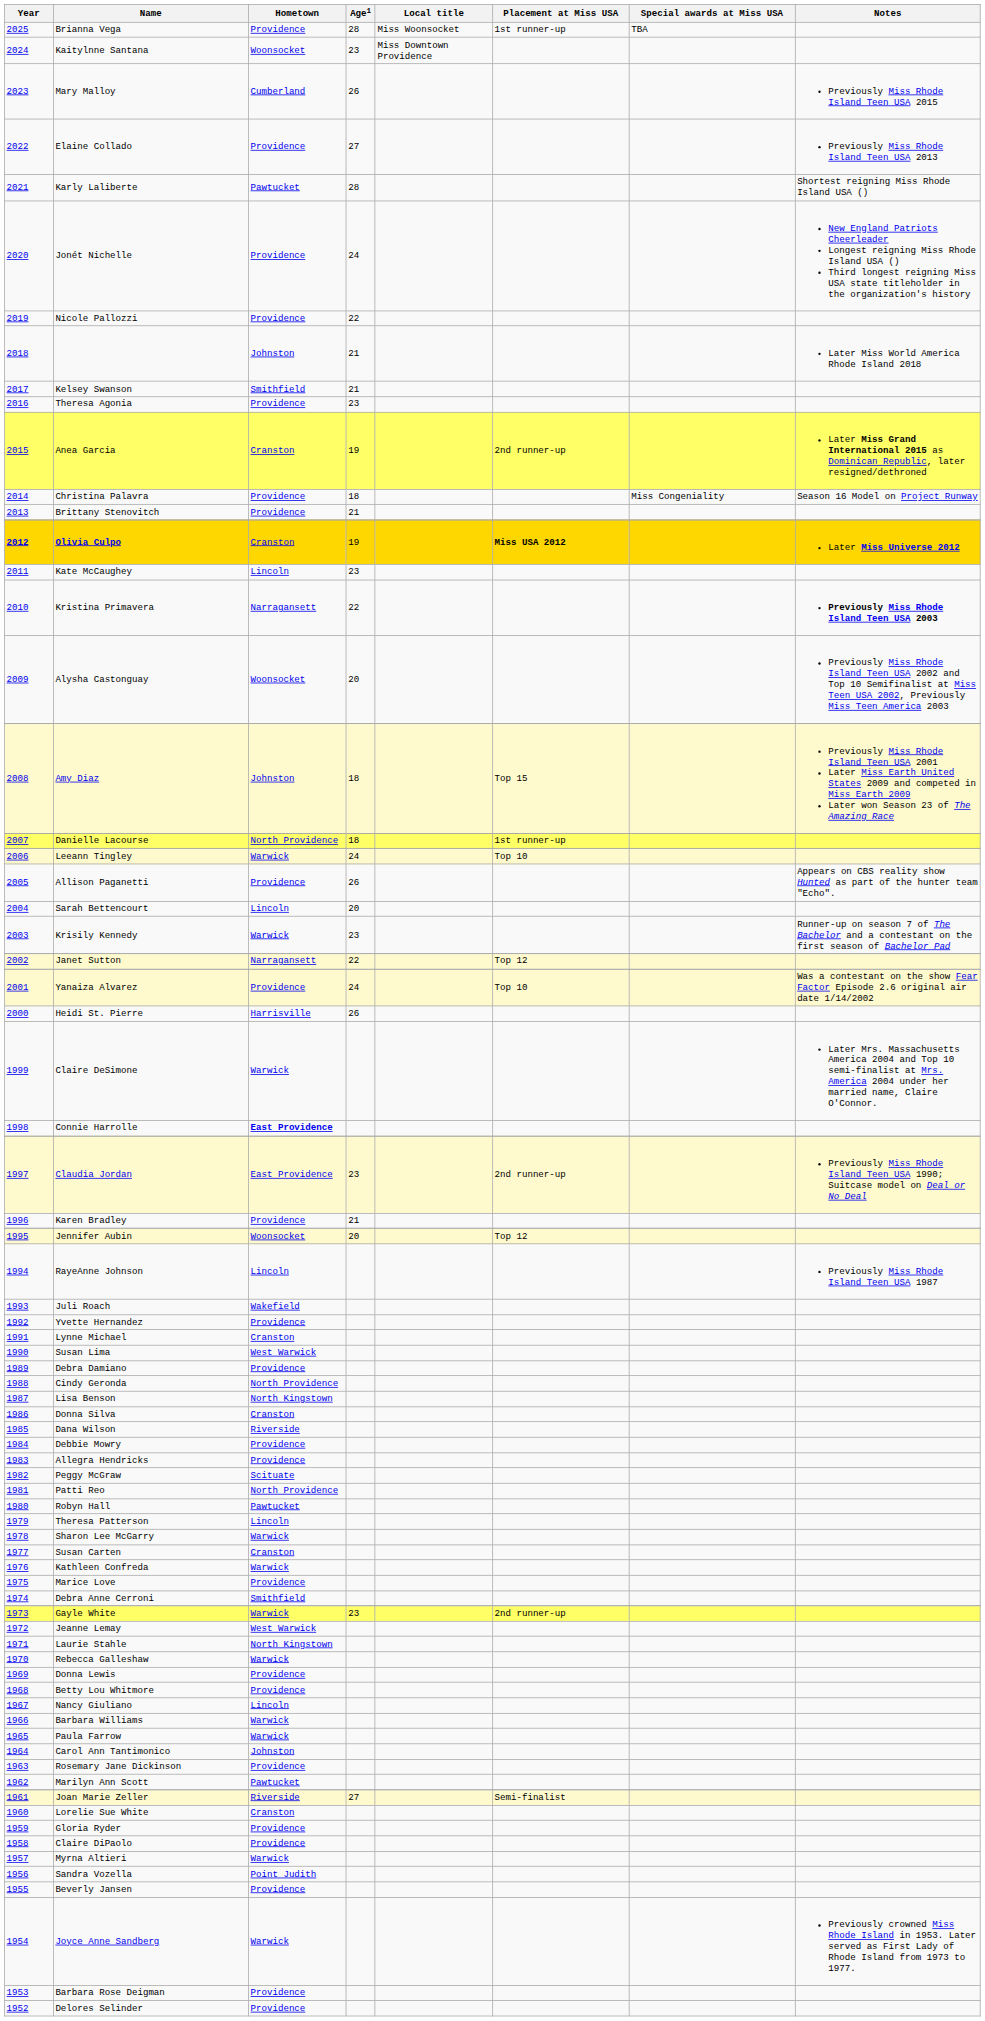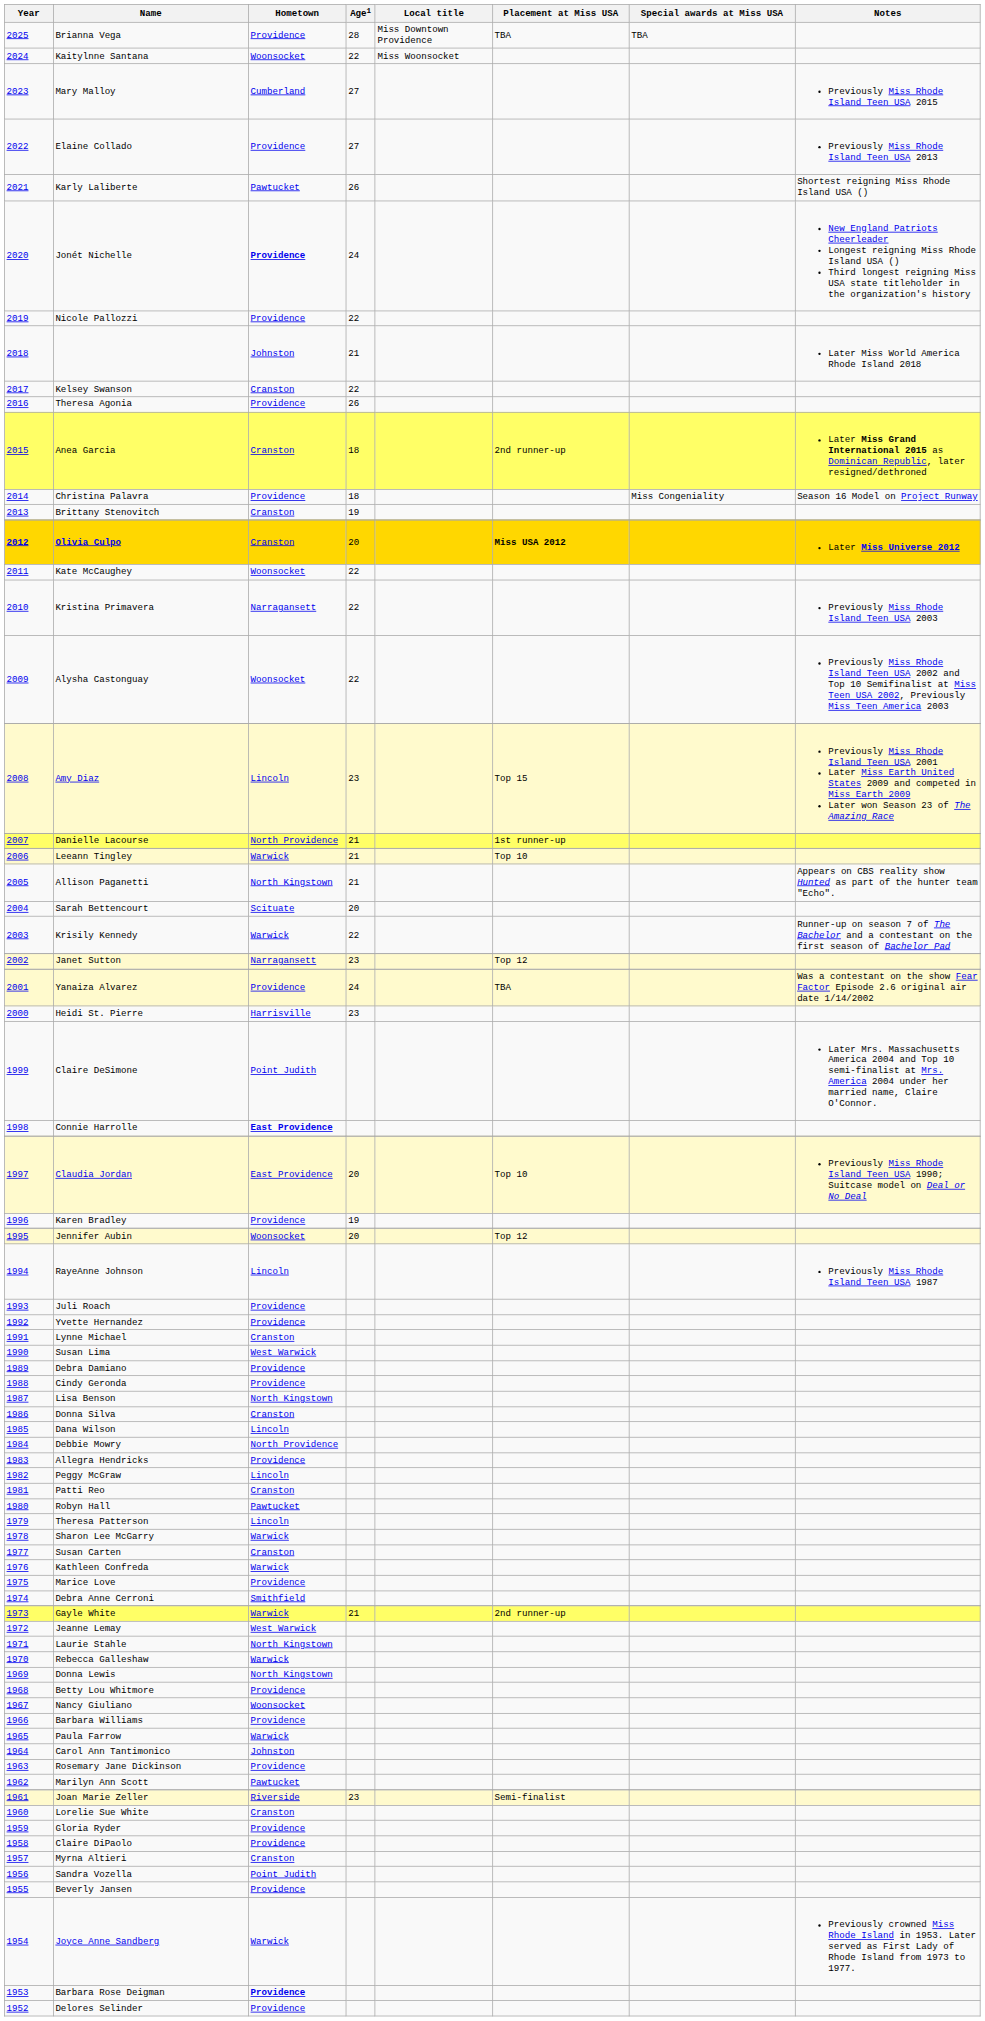Brianna Vega | Local title: Miss Woonsocket -> Miss Downtown Providence
Brianna Vega | Placement at Miss USA: 1st runner-up -> TBA
Kaitylnne Santana | Age1: 23 -> 22
Kaitylnne Santana | Local title: Miss Downtown Providence -> Miss Woonsocket
Mary Malloy | Age1: 26 -> 27
Karly Laliberte | Age1: 28 -> 26
Jonét Nichelle | Hometown: normal -> bold
Kelsey Swanson | Hometown: Smithfield -> Cranston
Kelsey Swanson | Age1: 21 -> 22
Theresa Agonia | Age1: 23 -> 26
Anea Garcia | Age1: 19 -> 18
Brittany Stenovitch | Hometown: Providence -> Cranston
Brittany Stenovitch | Age1: 21 -> 19
Olivia Culpo | Age1: 19 -> 20
Kate McCaughey | Hometown: Lincoln -> Woonsocket
Kate McCaughey | Age1: 23 -> 22
Kristina Primavera | Notes: bold -> normal
Alysha Castonguay | Age1: 20 -> 22
Amy Diaz | Hometown: Johnston -> Lincoln
Amy Diaz | Age1: 18 -> 23
Danielle Lacourse | Age1: 18 -> 21
Leeann Tingley | Age1: 24 -> 21
Allison Paganetti | Hometown: Providence -> North Kingstown
Allison Paganetti | Age1: 26 -> 21
Sarah Bettencourt | Hometown: Lincoln -> Scituate
Krisily Kennedy | Age1: 23 -> 22
Janet Sutton | Age1: 22 -> 23
Yanaiza Alvarez | Placement at Miss USA: Top 10 -> TBA
Heidi St. Pierre | Age1: 26 -> 23
Claire DeSimone | Hometown: Warwick -> Point Judith
Claudia Jordan | Age1: 23 -> 20
Claudia Jordan | Placement at Miss USA: 2nd runner-up -> Top 10
Karen Bradley | Age1: 21 -> 19
Juli Roach | Hometown: Wakefield -> Providence
Cindy Geronda | Hometown: North Providence -> Providence
Dana Wilson | Hometown: Riverside -> Lincoln
Debbie Mowry | Hometown: Providence -> North Providence
Peggy McGraw | Hometown: Scituate -> Lincoln
Patti Reo | Hometown: North Providence -> Cranston
Gayle White | Age1: 23 -> 21
Donna Lewis | Hometown: Providence -> North Kingstown
Nancy Giuliano | Hometown: Lincoln -> Woonsocket
Barbara Williams | Hometown: Warwick -> Providence
Joan Marie Zeller | Age1: 27 -> 23
Myrna Altieri | Hometown: Warwick -> Cranston
Barbara Rose Deigman | Hometown: normal -> bold
